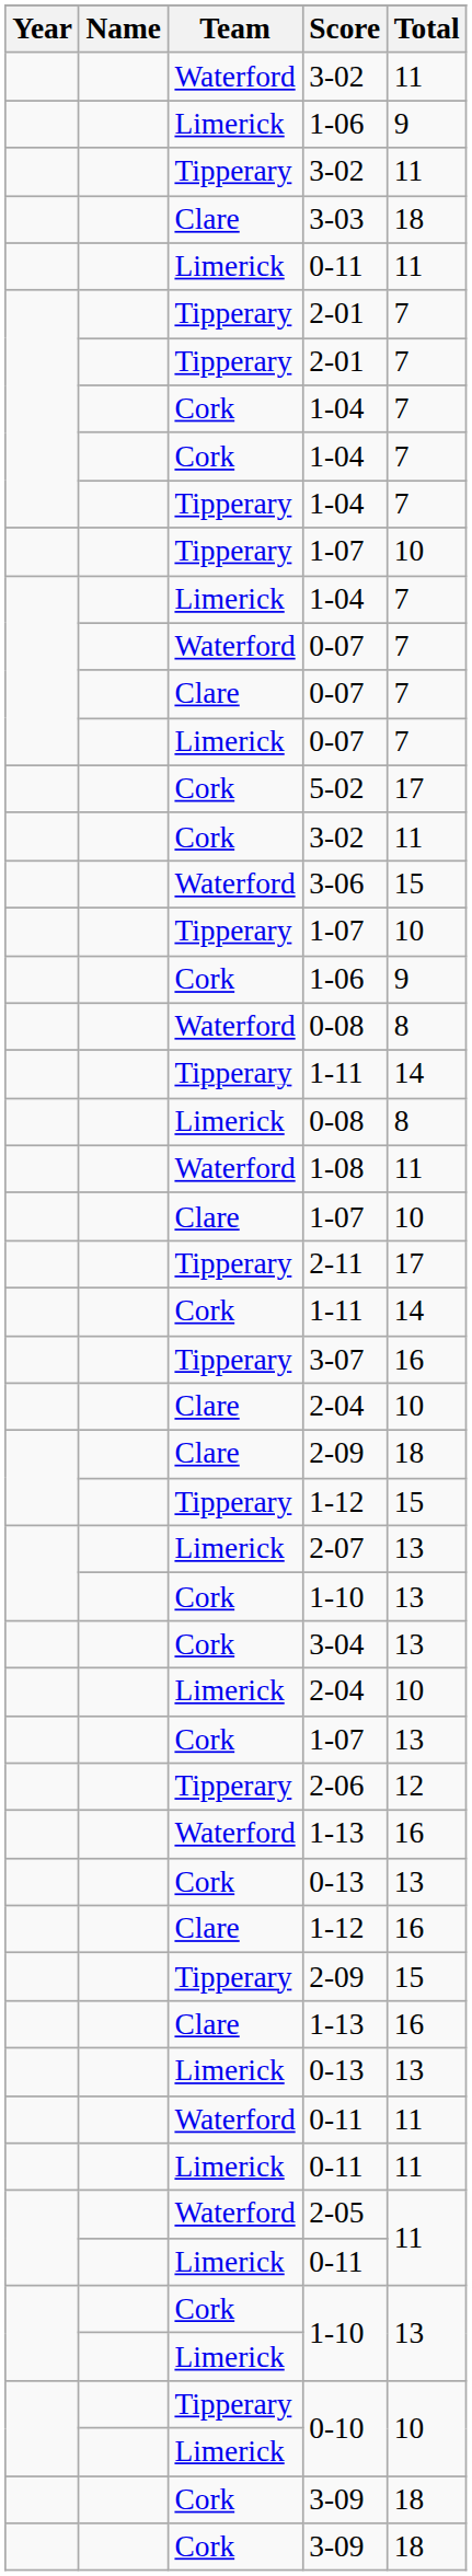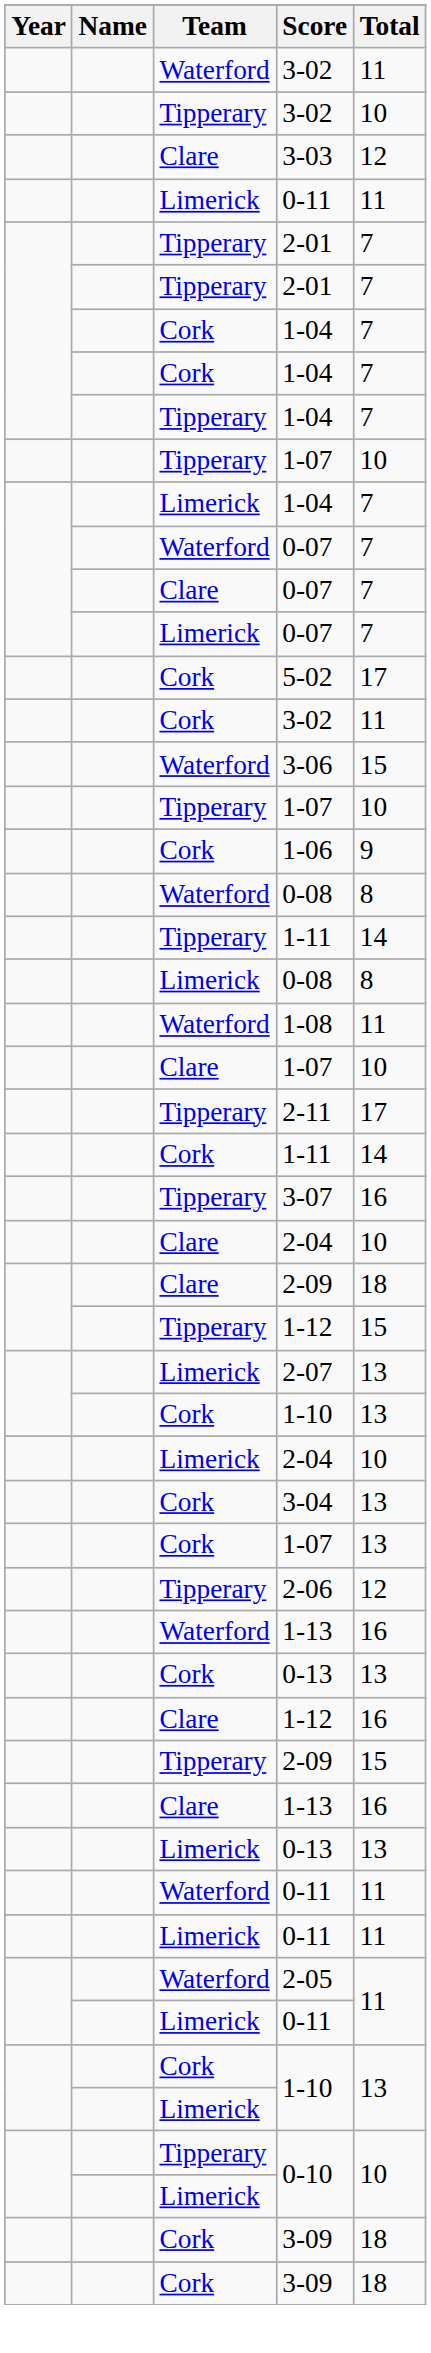- row: Limerick | 1-06 | 9
Tipperary / 3-02 | Total: 11 -> 10
3-03 | Total: 18 -> 12
rows swapped: Limerick / 2-04 <-> 3-04
